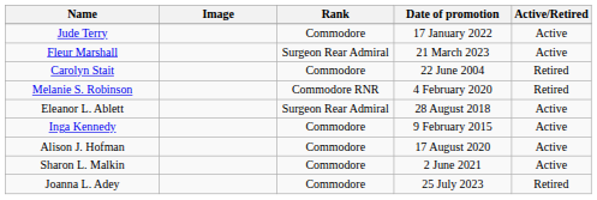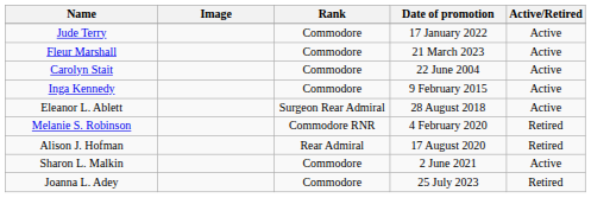Fleur Marshall | Rank: Surgeon Rear Admiral -> Commodore
Carolyn Stait | Active/Retired: Retired -> Active
rows swapped: Inga Kennedy <-> Melanie S. Robinson
Alison J. Hofman | Rank: Commodore -> Rear Admiral
Alison J. Hofman | Active/Retired: Active -> Retired
